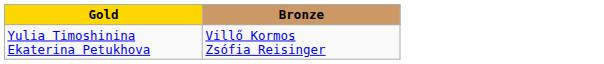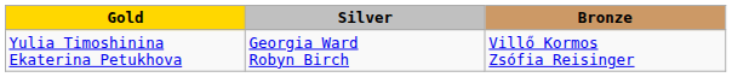+ column: Silver | Georgia Ward Robyn Birch
